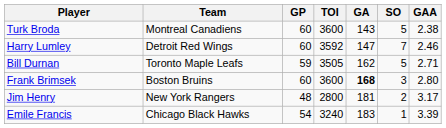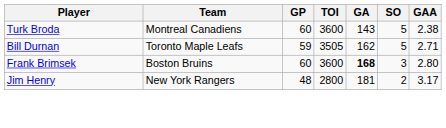- row: Harry Lumley | Detroit Red Wings | 60 | 3592 | 147 | 7 | 2.46
- row: Emile Francis | Chicago Black Hawks | 54 | 3240 | 183 | 1 | 3.39
